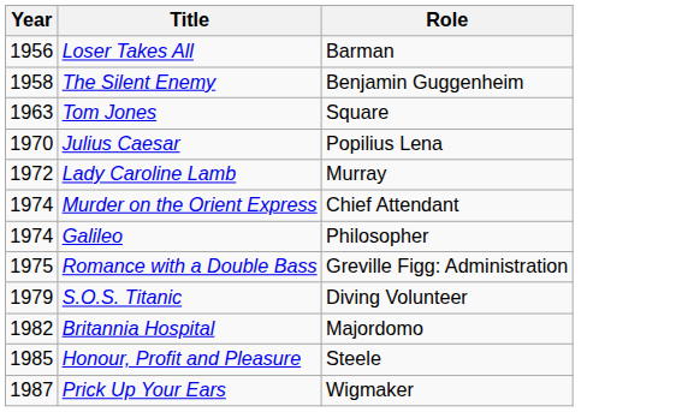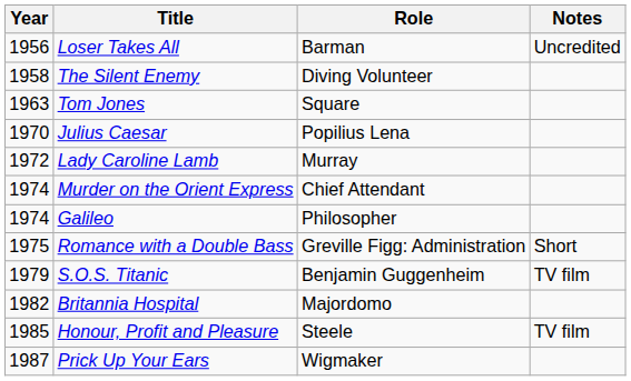+ column: Notes | Uncredited | Short | TV film | TV film
The Silent Enemy | Role: Benjamin Guggenheim -> Diving Volunteer
S.O.S. Titanic | Role: Diving Volunteer -> Benjamin Guggenheim
